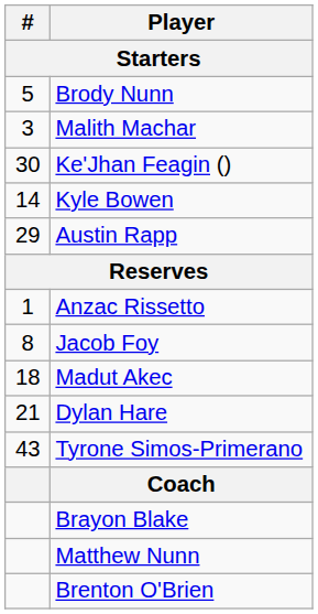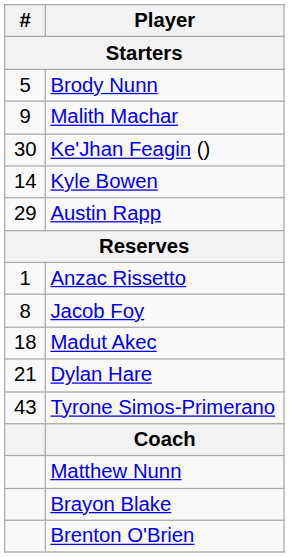Malith Machar | #: 3 -> 9
rows swapped: Matthew Nunn <-> Brayon Blake
